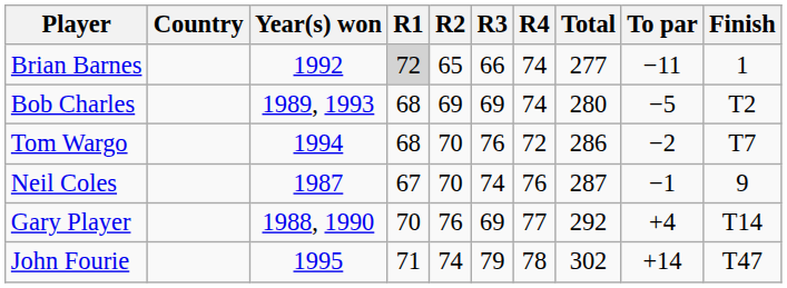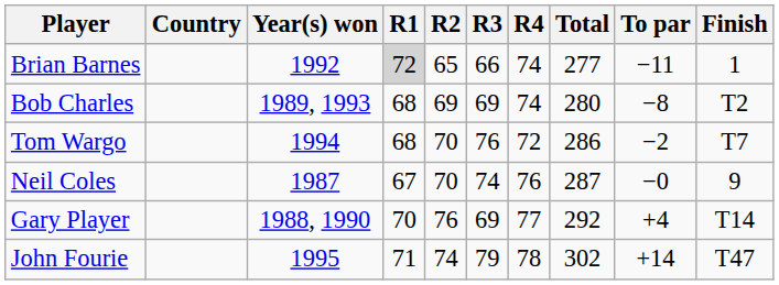Bob Charles | To par: −5 -> −8
Neil Coles | To par: −1 -> −0
